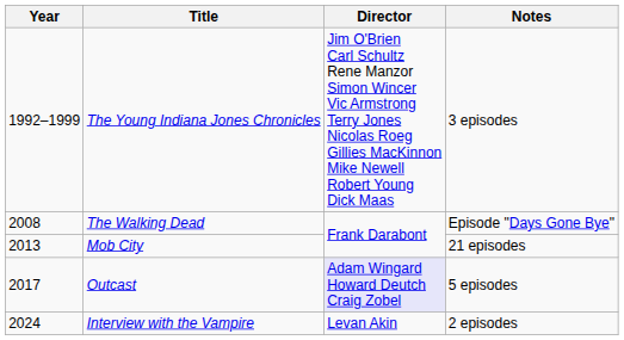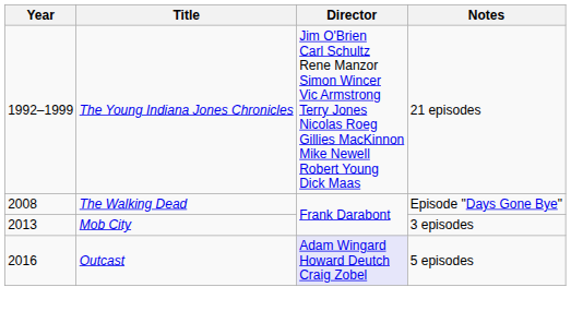The Young Indiana Jones Chronicles | Notes: 3 episodes -> 21 episodes
Mob City | Notes: 21 episodes -> 3 episodes
Outcast | Year: 2017 -> 2016
- row: 2024 | Interview with the Vampire | Levan Akin | 2 episodes
